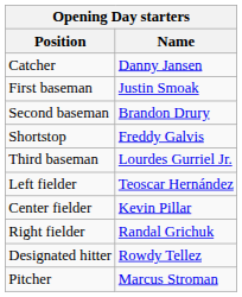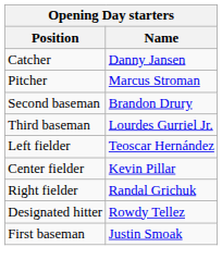rows swapped: First baseman <-> Pitcher
- row: Shortstop | Freddy Galvis
